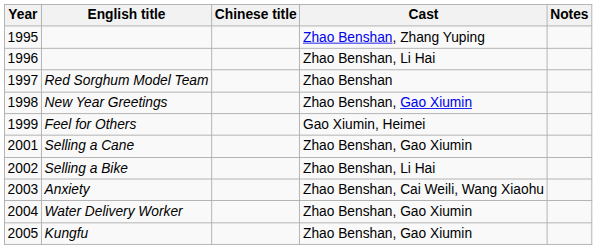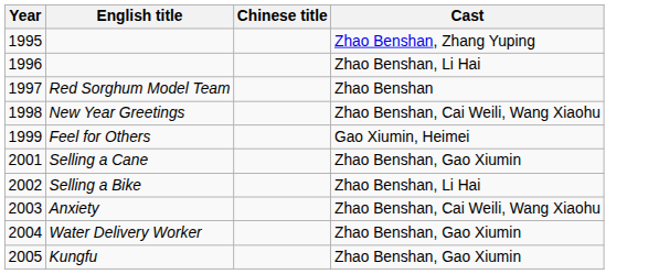- column: Notes
New Year Greetings | Cast: Zhao Benshan, Gao Xiumin -> Zhao Benshan, Cai Weili, Wang Xiaohu
